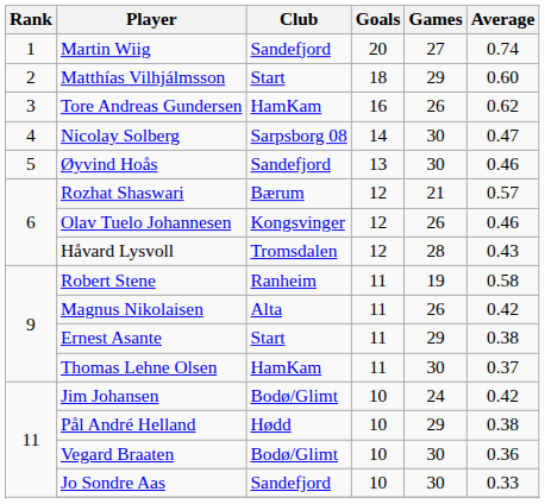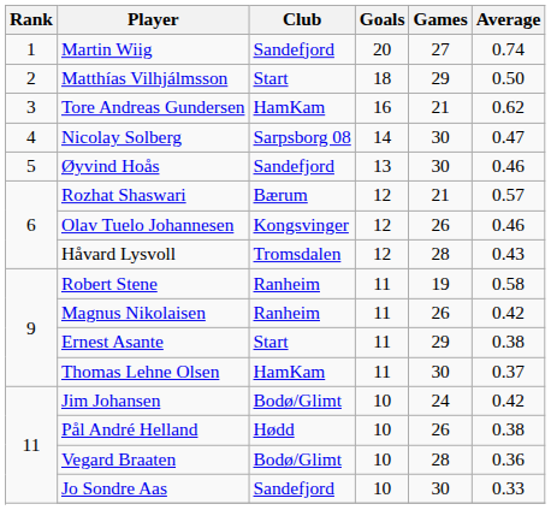Matthías Vilhjálmsson | Average: 0.60 -> 0.50
Tore Andreas Gundersen | Games: 26 -> 21
Magnus Nikolaisen | Club: Alta -> Ranheim
Pål André Helland | Games: 29 -> 26
Vegard Braaten | Games: 30 -> 28
